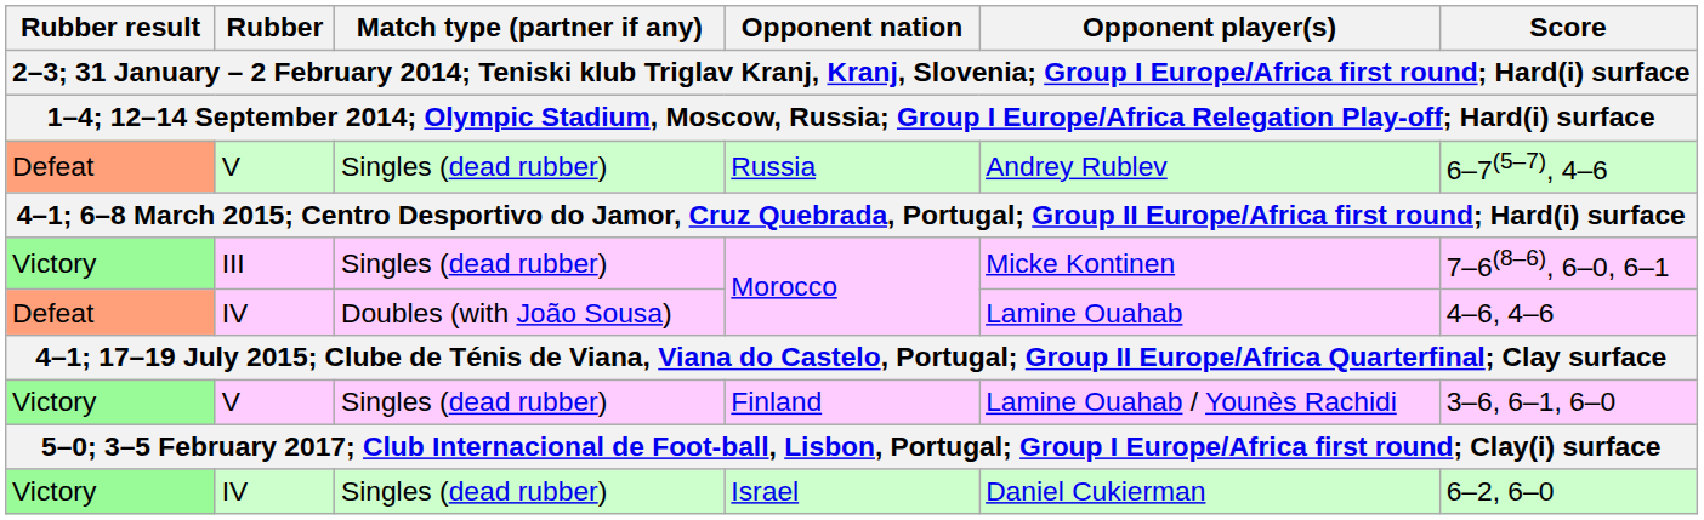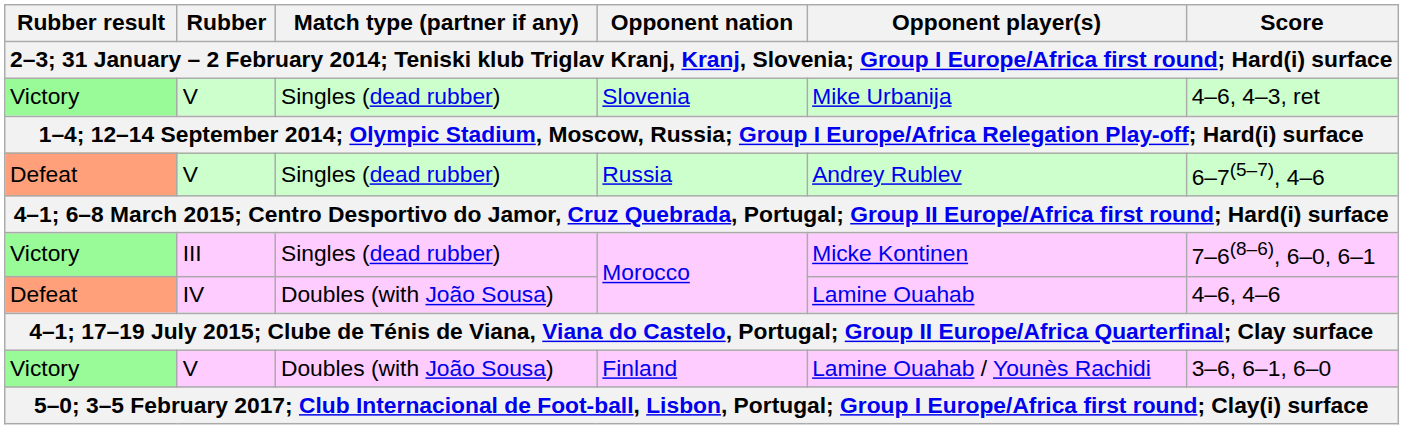+ row: Victory | V | Singles (dead rubber) | Slovenia | Mike Urbanija | 4–6, 4–3, ret
Finland | Match type (partner if any): Singles (dead rubber) -> Doubles (with João Sousa)
- row: Victory | IV | Singles (dead rubber) | Israel | Daniel Cukierman | 6–2, 6–0
